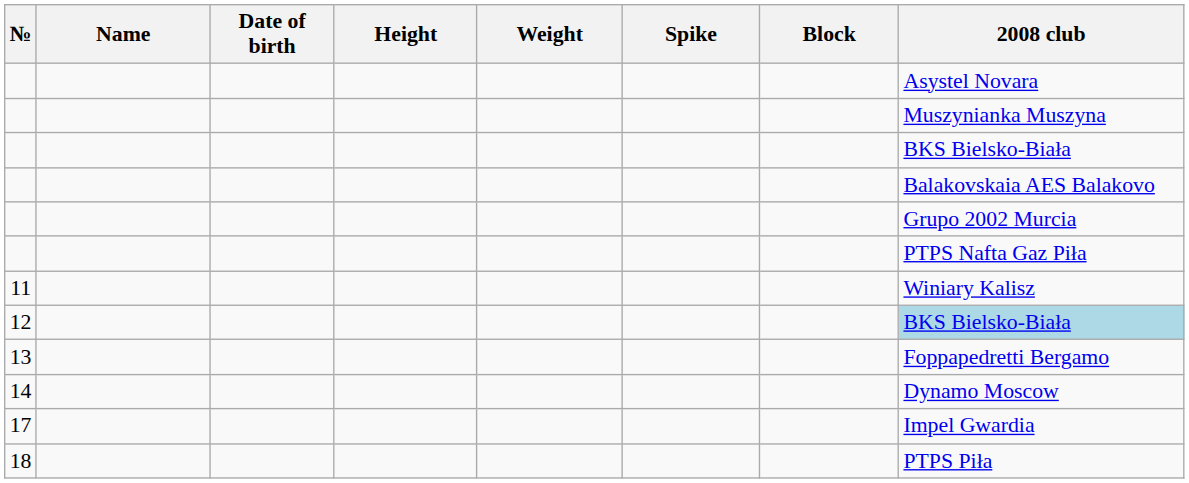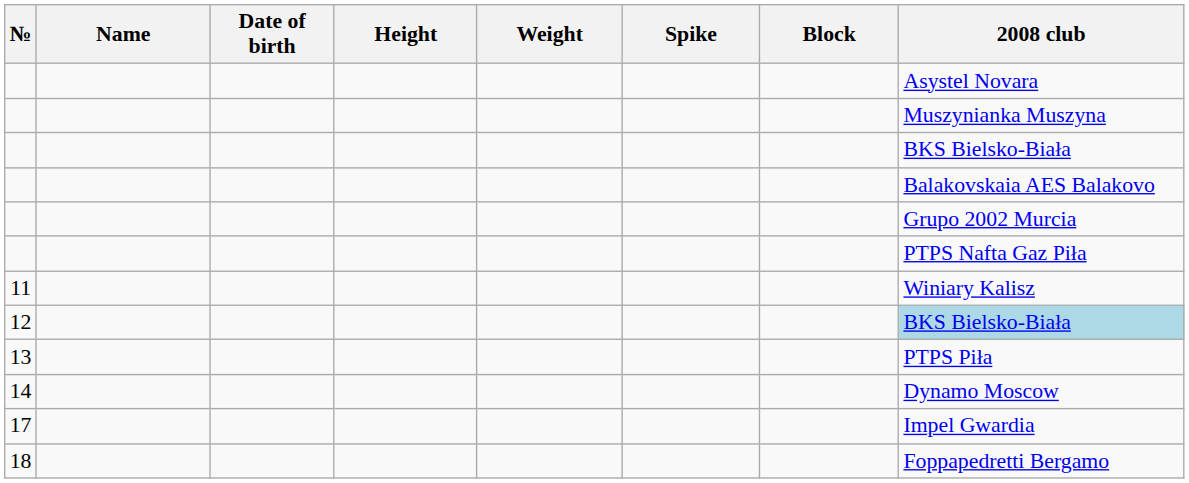13 | 2008 club: Foppapedretti Bergamo -> PTPS Piła
18 | 2008 club: PTPS Piła -> Foppapedretti Bergamo
